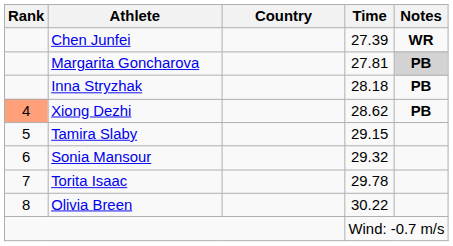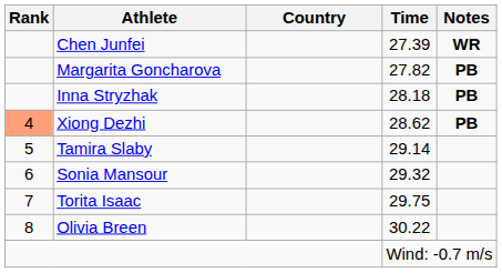Margarita Goncharova | Time: 27.81 -> 27.82
Margarita Goncharova | Notes: lightgrey background -> no background
Tamira Slaby | Time: 29.15 -> 29.14
Torita Isaac | Time: 29.78 -> 29.75
